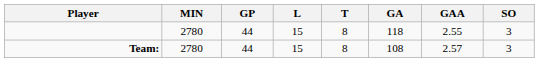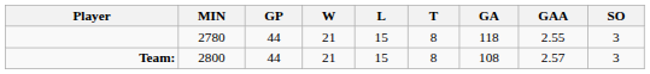+ column: W | 21 | 21
Team: | MIN: 2780 -> 2800
